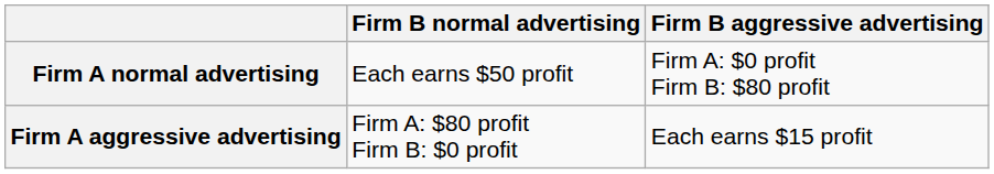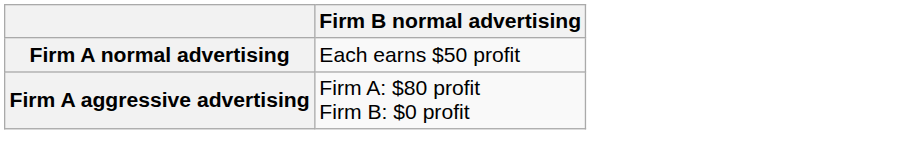- column: Firm B aggressive advertising | Firm A: $0 profit Firm B: $80 profit | Each earns $15 profit
